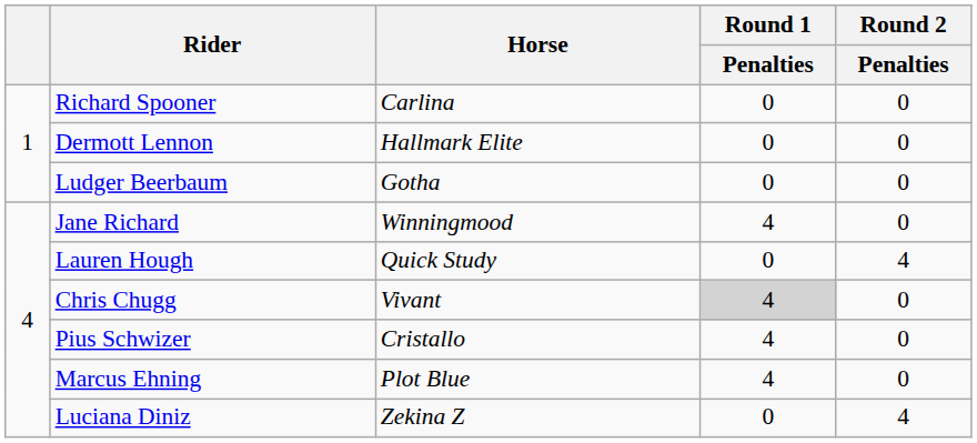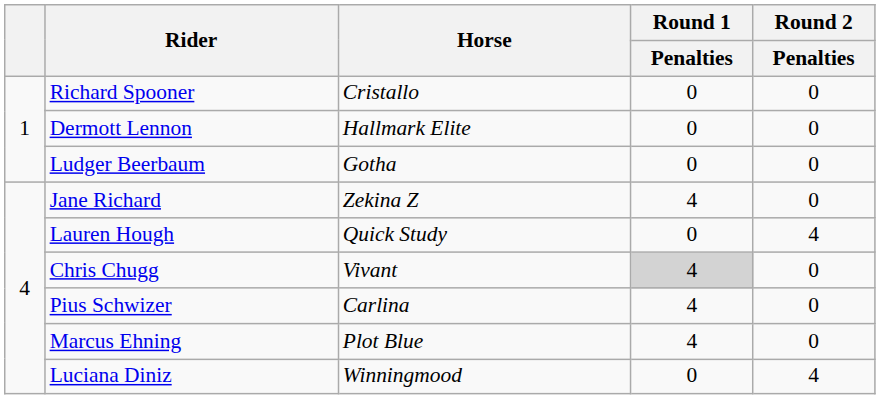Richard Spooner | Horse: Carlina -> Cristallo
Jane Richard | Horse: Winningmood -> Zekina Z
Pius Schwizer | Horse: Cristallo -> Carlina
Luciana Diniz | Horse: Zekina Z -> Winningmood
